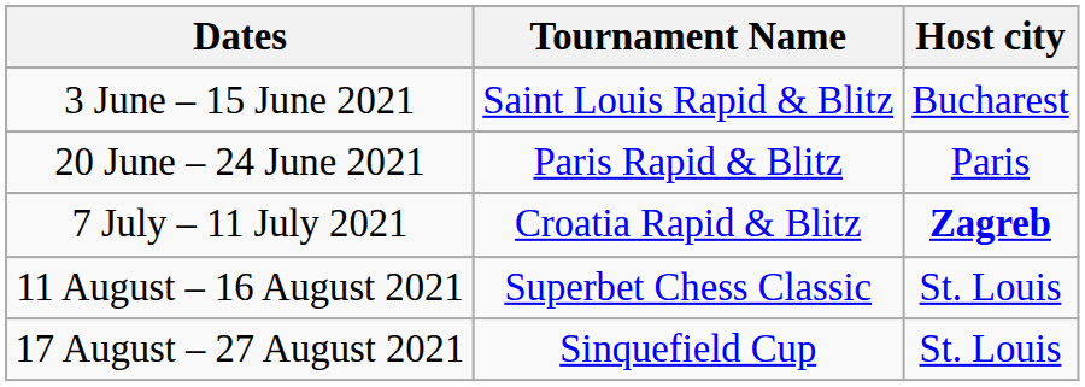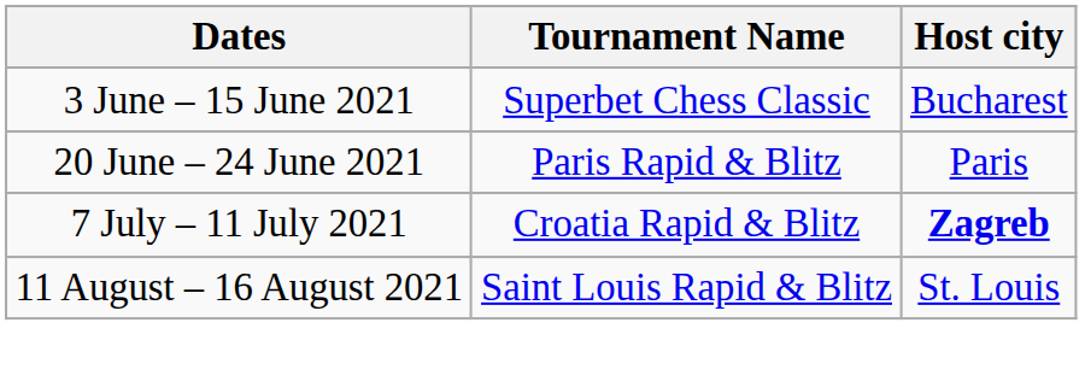3 June – 15 June 2021 | Tournament Name: Saint Louis Rapid & Blitz -> Superbet Chess Classic
11 August – 16 August 2021 | Tournament Name: Superbet Chess Classic -> Saint Louis Rapid & Blitz
- row: 17 August – 27 August 2021 | Sinquefield Cup | St. Louis
